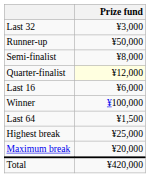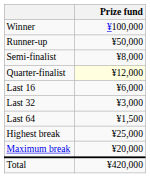rows swapped: Winner <-> Last 32
